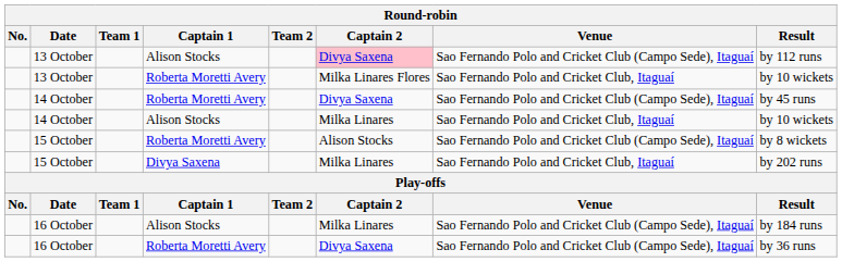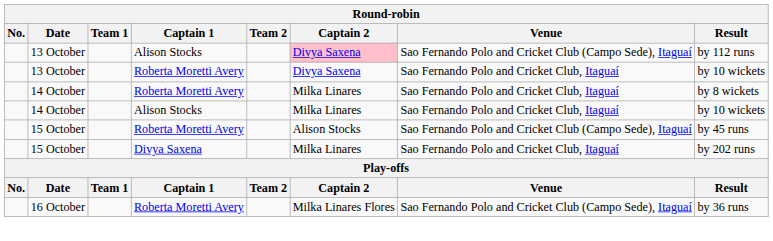13 October / Roberta Moretti Avery | Captain 2: Milka Linares Flores -> Divya Saxena
14 October / Roberta Moretti Avery | Captain 2: Divya Saxena -> Milka Linares
14 October / Roberta Moretti Avery | Venue: Sao Fernando Polo and Cricket Club (Campo Sede), Itaguaí -> Sao Fernando Polo and Cricket Club, Itaguaí
14 October / Roberta Moretti Avery | Result: by 45 runs -> by 8 wickets
15 October / Roberta Moretti Avery | Result: by 8 wickets -> by 45 runs
- row: 16 October | Alison Stocks | Milka Linares | Sao Fernando Polo and Cricket Club (Campo Sede), Itaguaí | by 184 runs
16 October / Roberta Moretti Avery | Captain 2: Divya Saxena -> Milka Linares Flores
